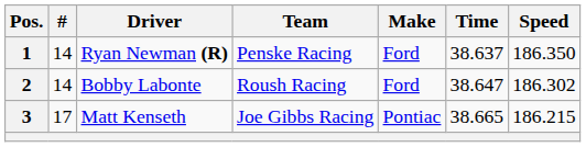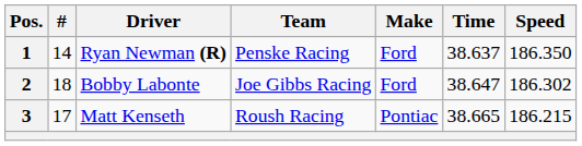2 | #: 14 -> 18
2 | Team: Roush Racing -> Joe Gibbs Racing
3 | Team: Joe Gibbs Racing -> Roush Racing
